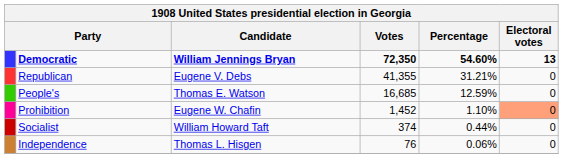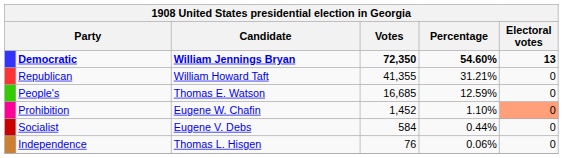Republican | Candidate: Eugene V. Debs -> William Howard Taft
Socialist | Candidate: William Howard Taft -> Eugene V. Debs
Socialist | Votes: 374 -> 584
